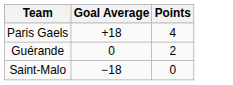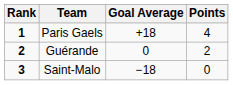+ column: Rank | 1 | 2 | 3
